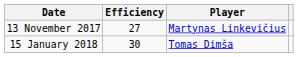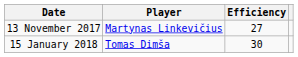columns swapped: Player <-> Efficiency
